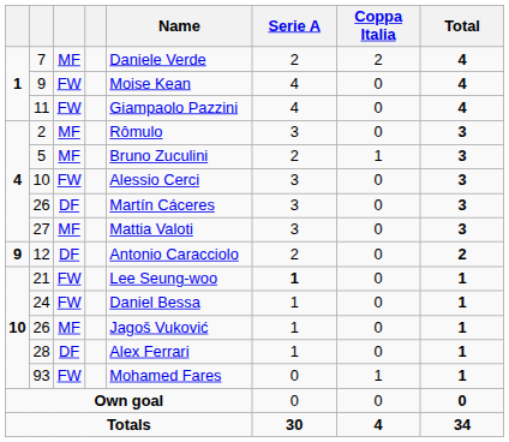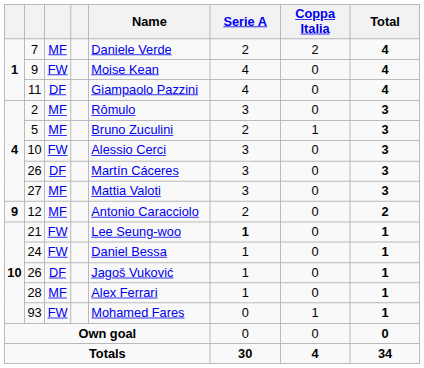11 | column 3: FW -> DF
12 | column 3: DF -> MF
10 / 26 | column 3: MF -> DF
28 | column 3: DF -> MF
